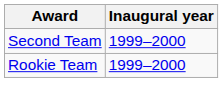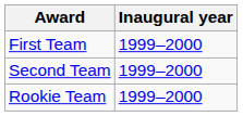+ row: First Team | 1999–2000
